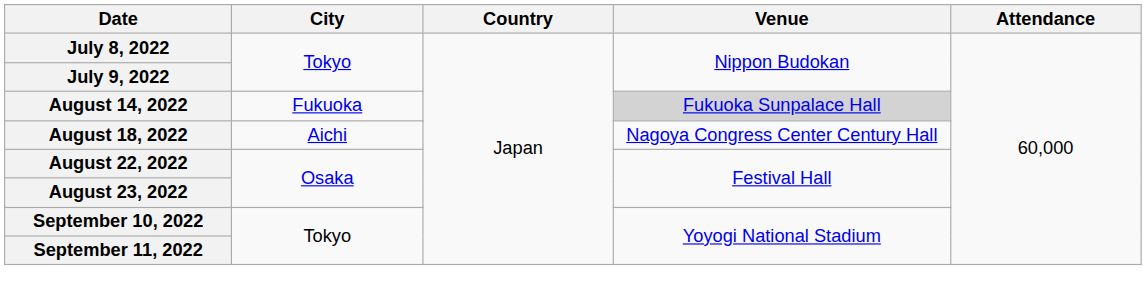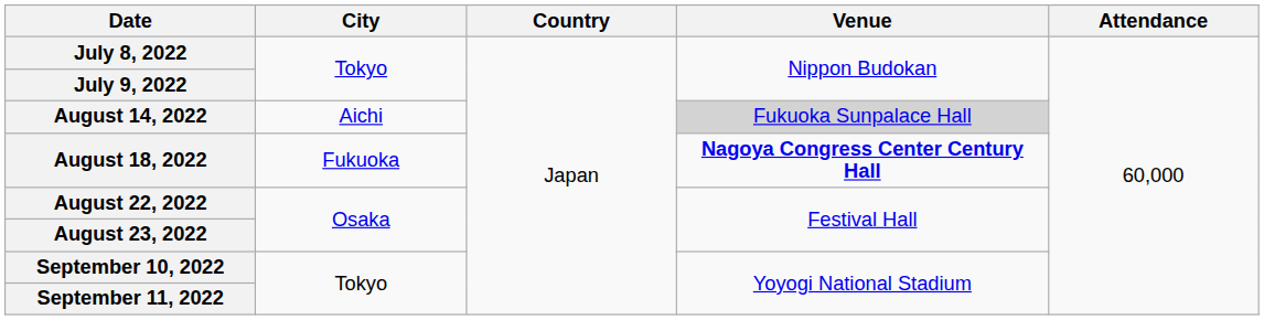August 14, 2022 | City: Fukuoka -> Aichi
August 18, 2022 | City: Aichi -> Fukuoka
August 18, 2022 | Venue: normal -> bold
